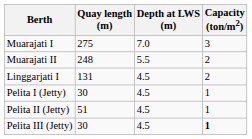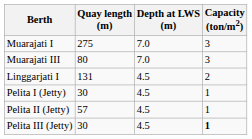- row: Muarajati II | 248 | 5.5 | 2
+ row: Muarajati III | 80 | 7.0 | 3
Pelita II (Jetty) | Quay length (m): 51 -> 57
